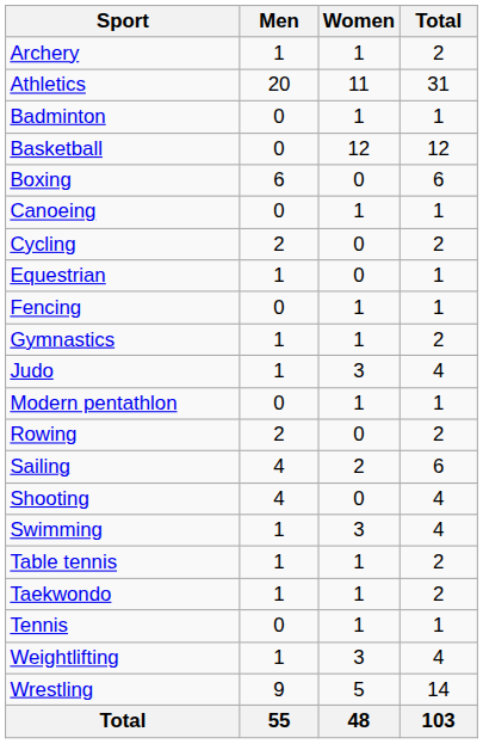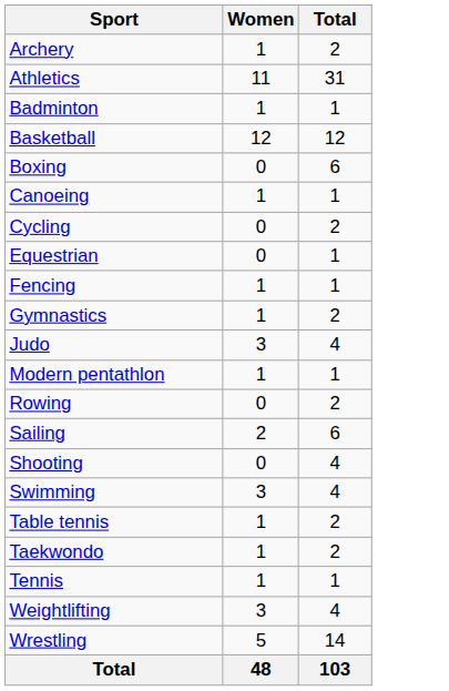- column: Men | 1 | 20 | 0 | 0 | 6 | 0 | 2 | 1 | 0 | 1 | 1 | 0 | 2 | 4 | 4 | 1 | 1 | 1 | 0 | 1 | 9 | 55
